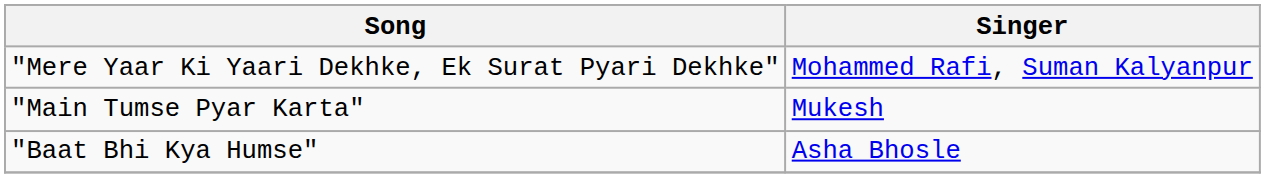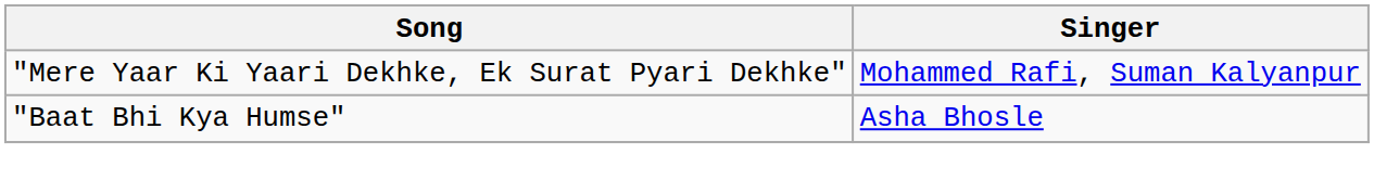- row: "Main Tumse Pyar Karta" | Mukesh
